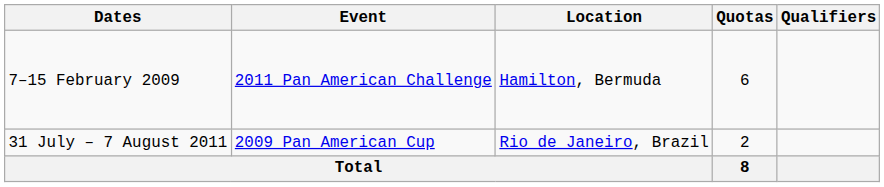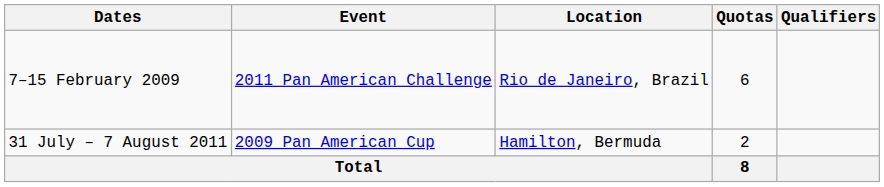7–15 February 2009 | Location: Hamilton, Bermuda -> Rio de Janeiro, Brazil
31 July – 7 August 2011 | Location: Rio de Janeiro, Brazil -> Hamilton, Bermuda
